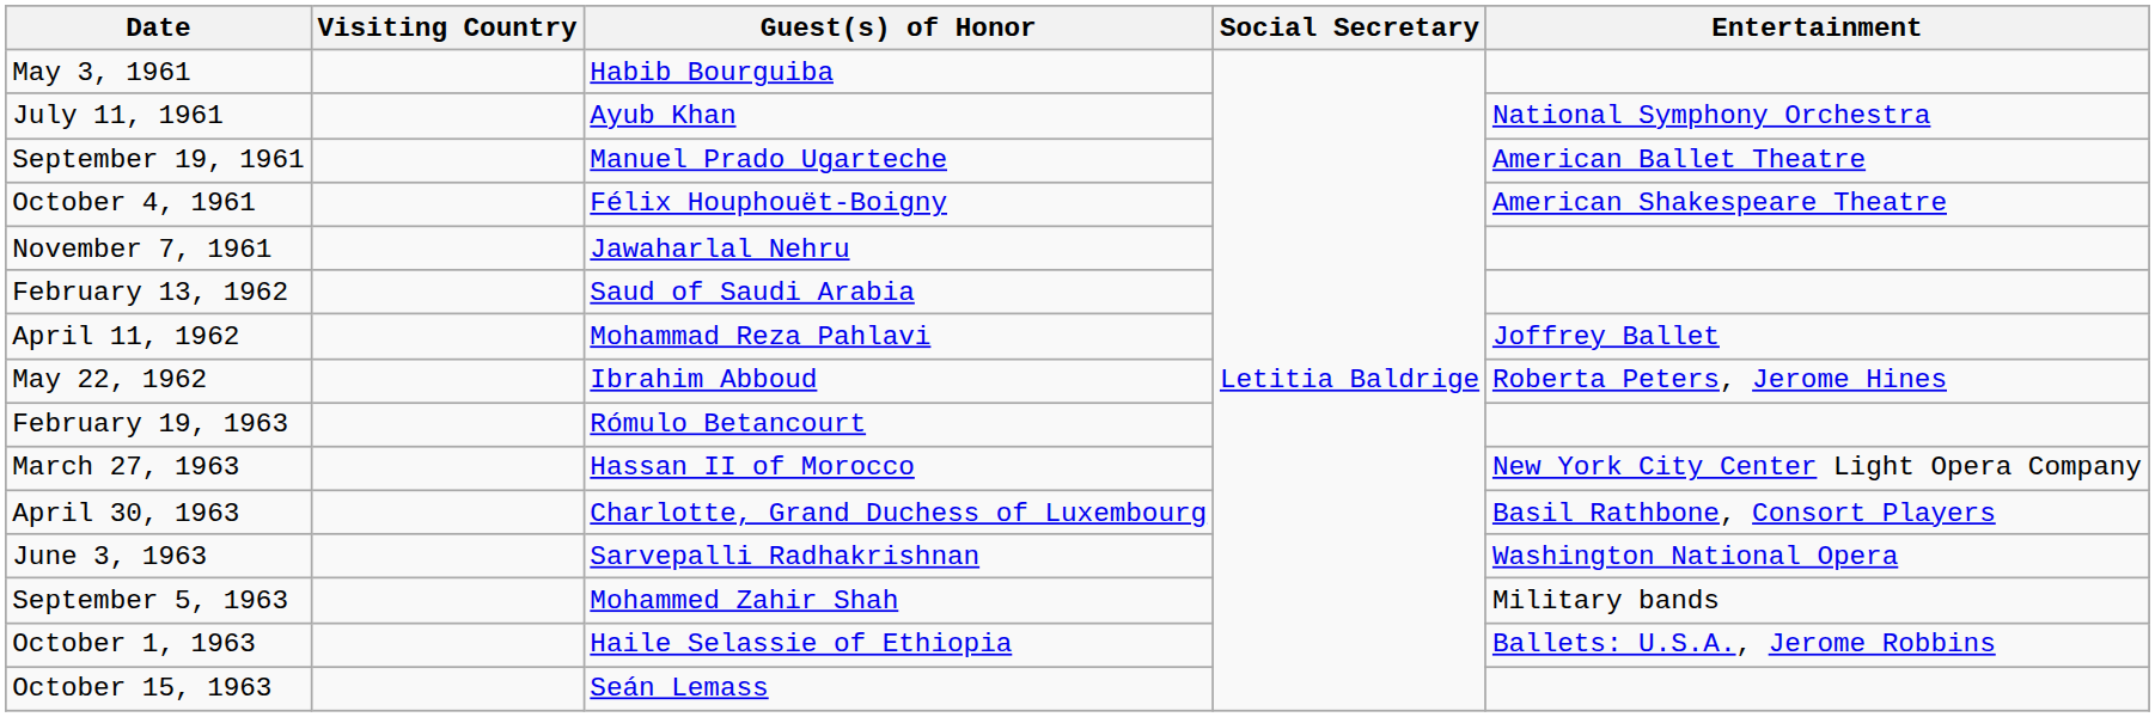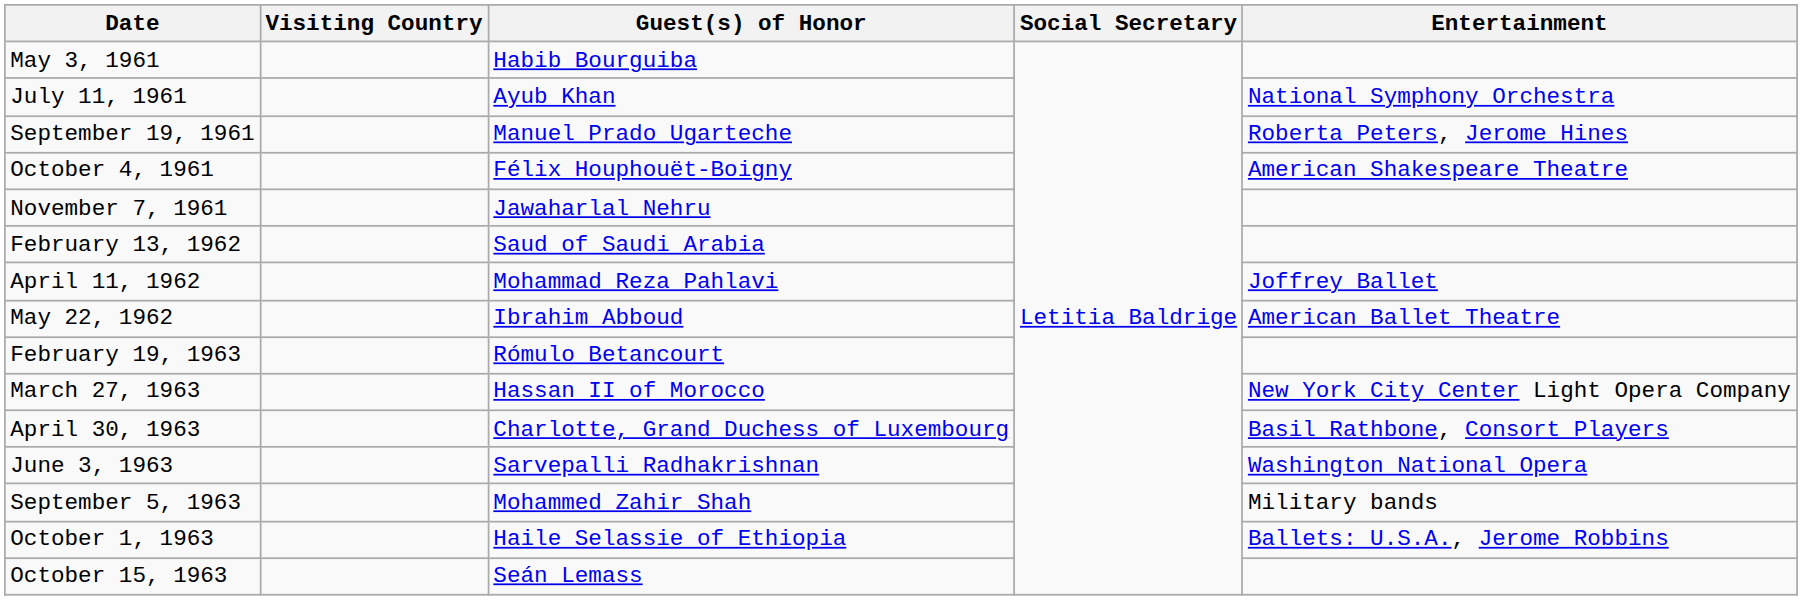September 19, 1961 | Entertainment: American Ballet Theatre -> Roberta Peters, Jerome Hines
May 22, 1962 | Entertainment: Roberta Peters, Jerome Hines -> American Ballet Theatre
